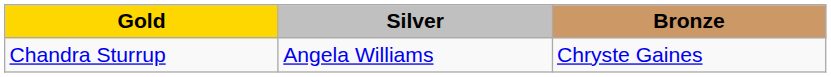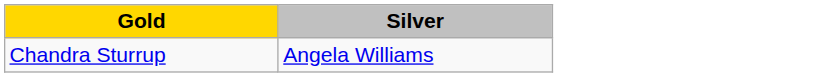- column: Bronze | Chryste Gaines
